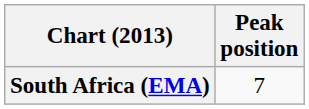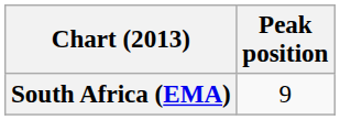South Africa (EMA) | Peak position: 7 -> 9
